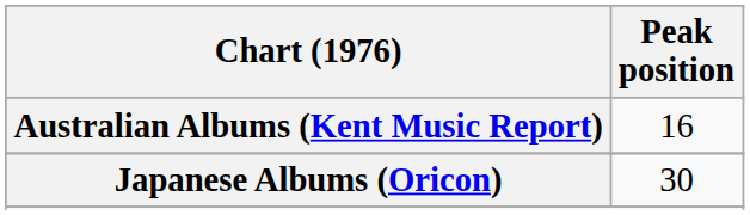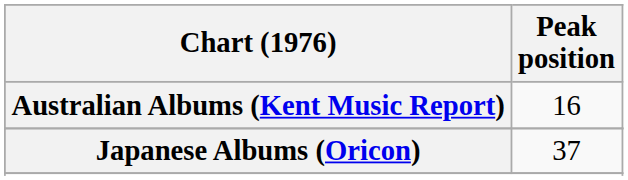Japanese Albums (Oricon) | Peak position: 30 -> 37
